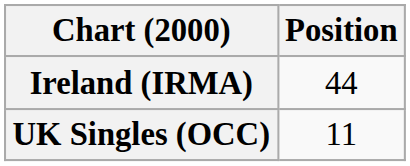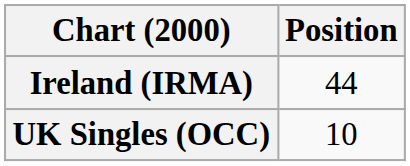UK Singles (OCC) | Position: 11 -> 10
